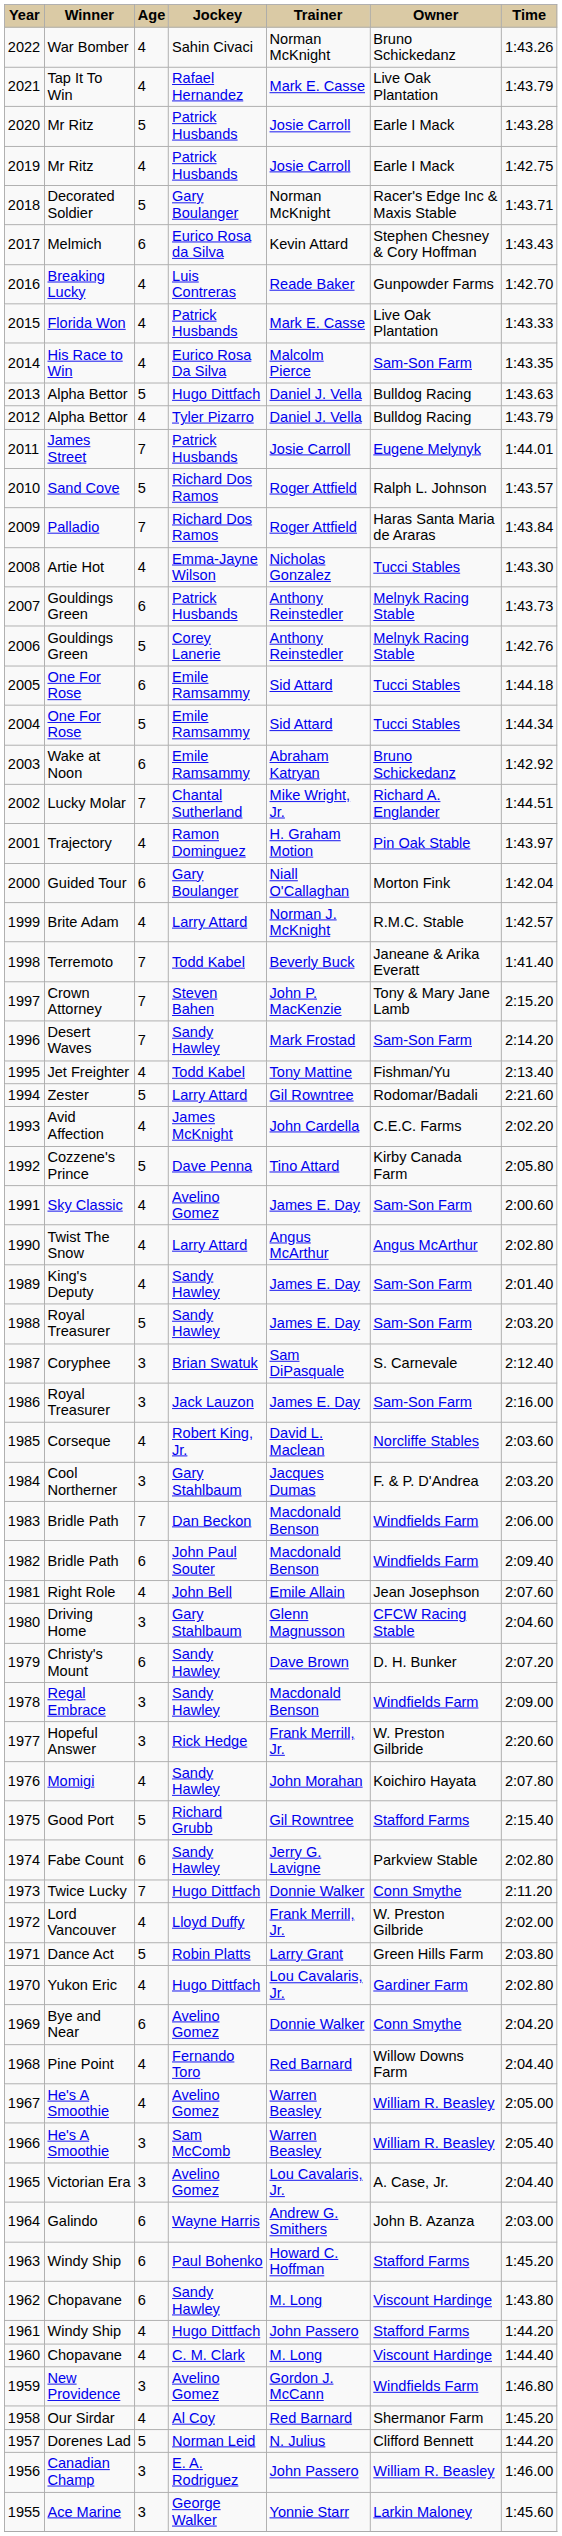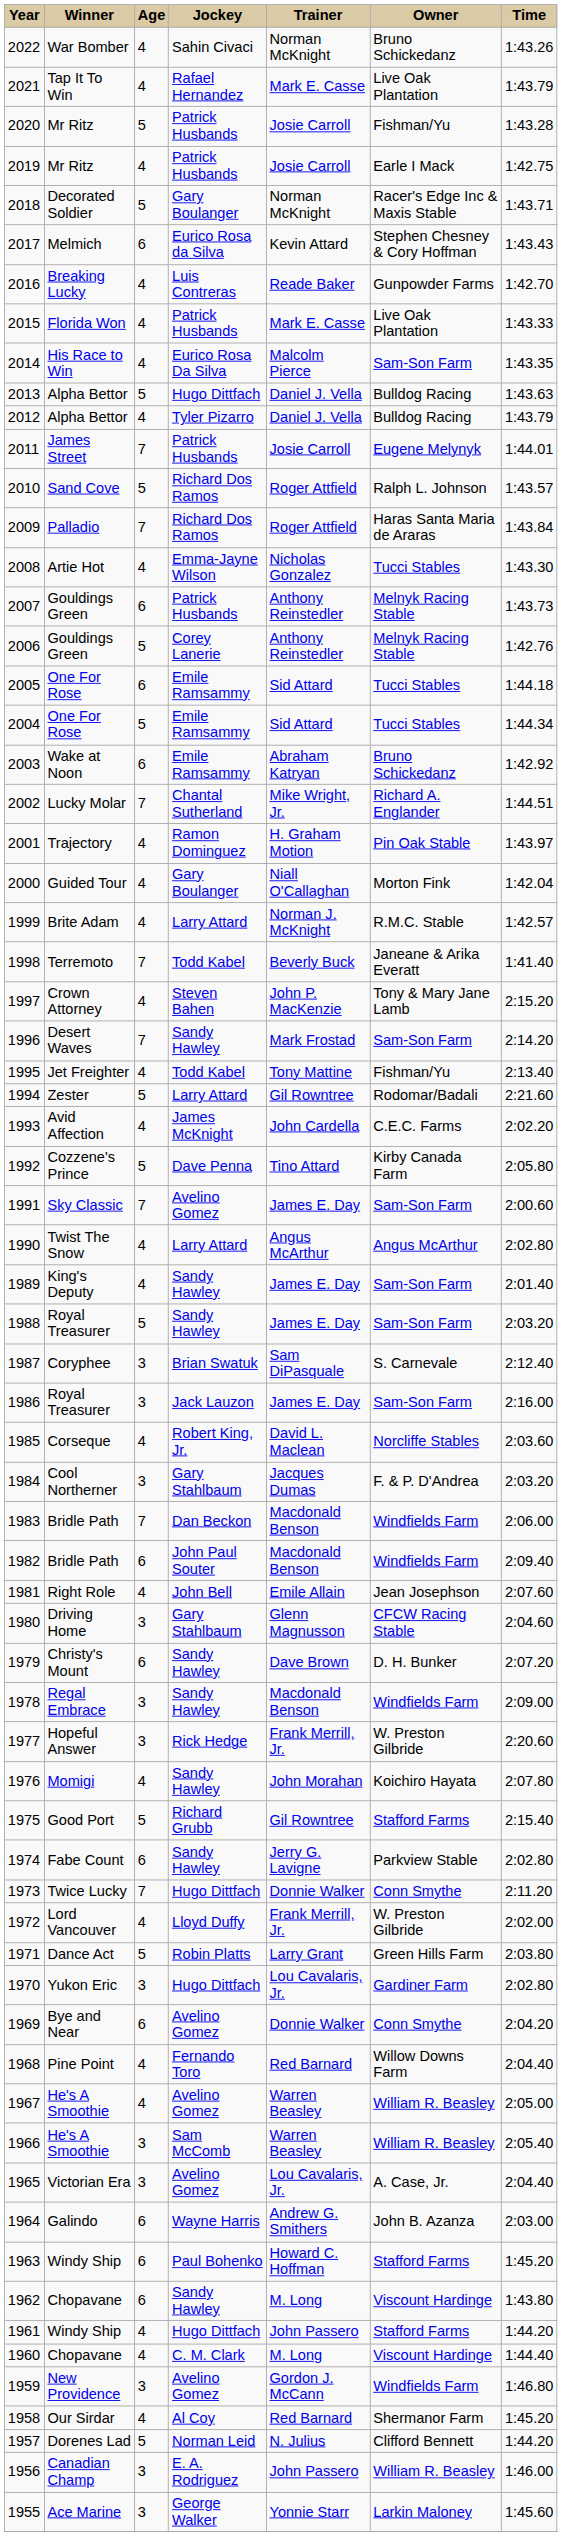2020 | Owner: Earle I Mack -> Fishman/Yu
2000 | Age: 6 -> 4
1997 | Age: 7 -> 4
1991 | Age: 4 -> 7
1970 | Age: 4 -> 3
